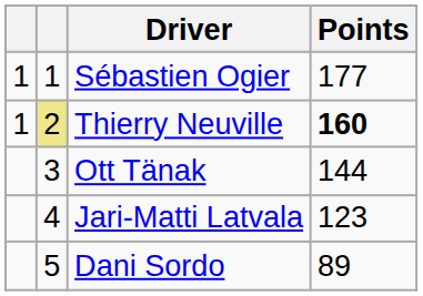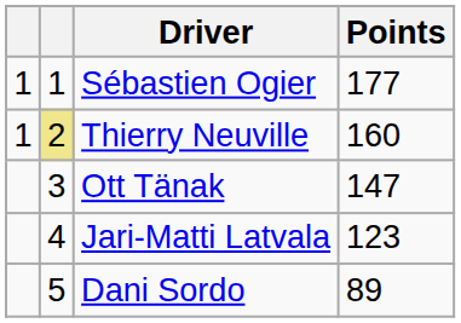Thierry Neuville | Points: bold -> normal
Ott Tänak | Points: 144 -> 147
